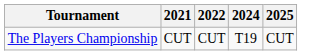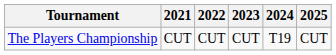+ column: 2023 | CUT
